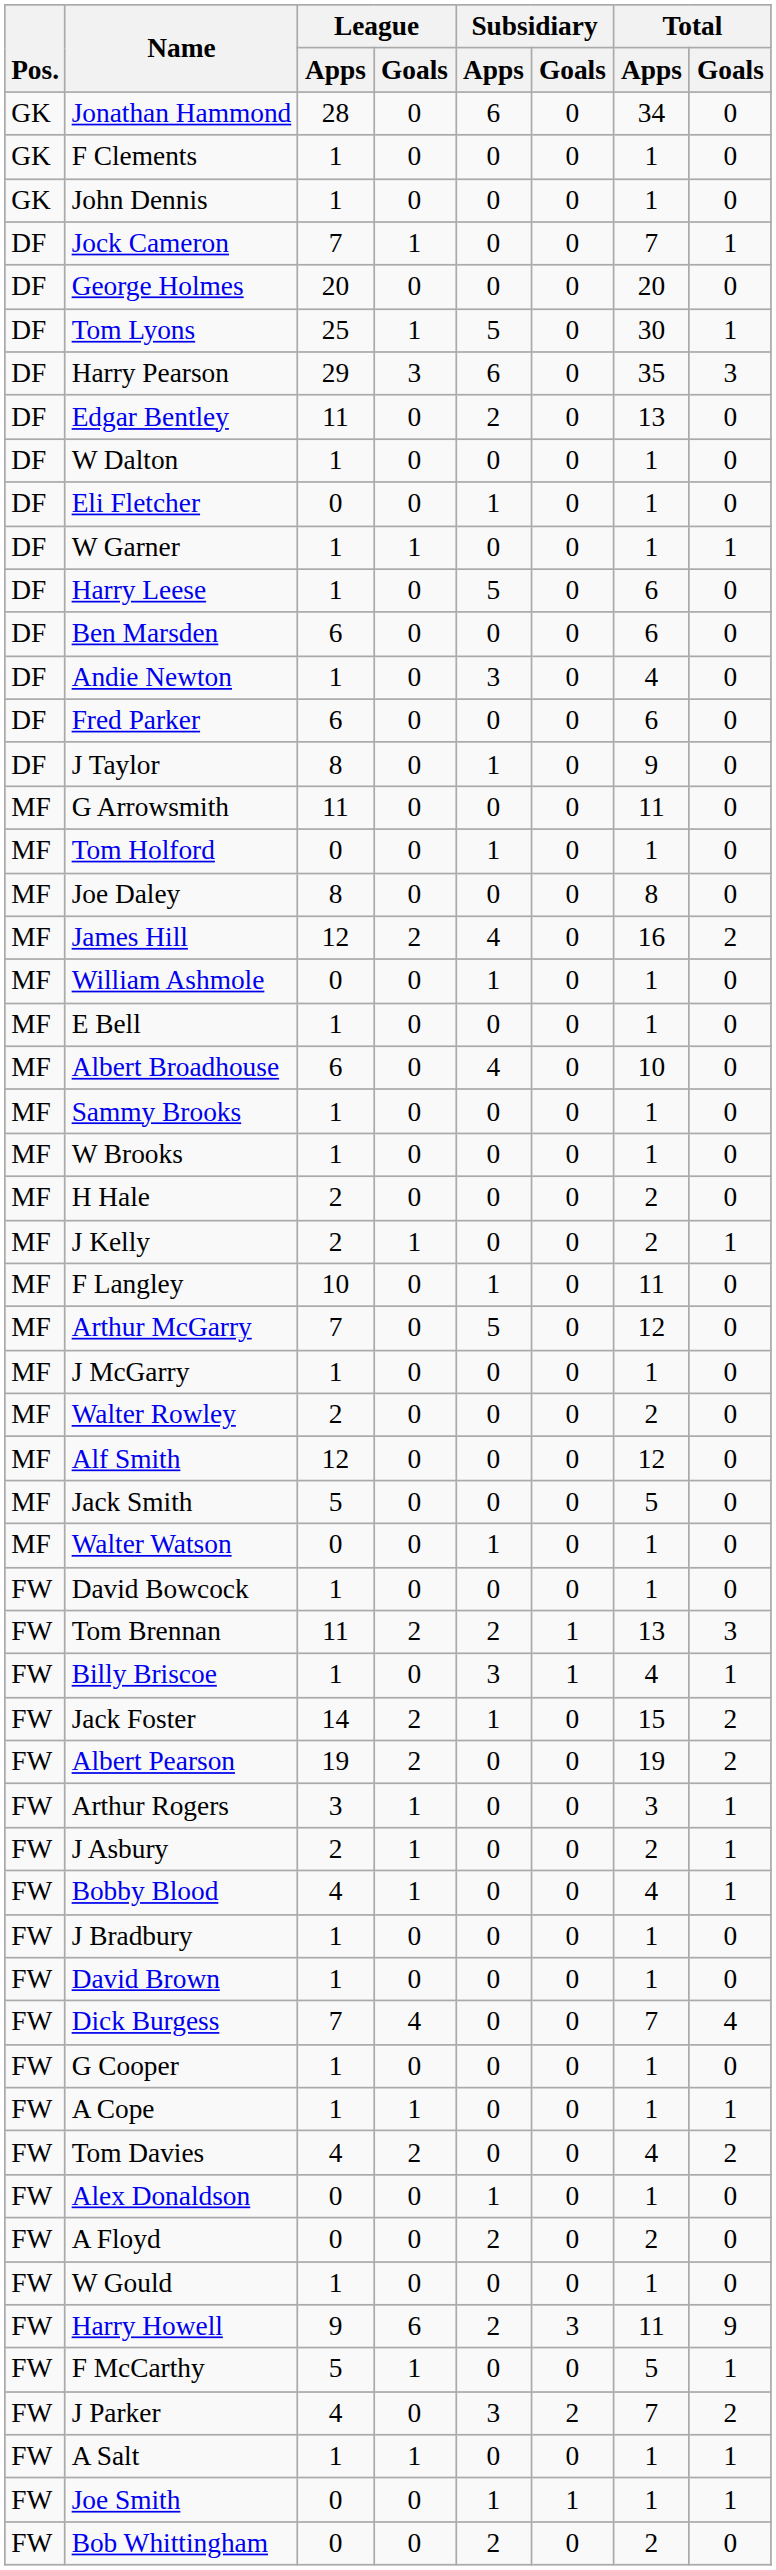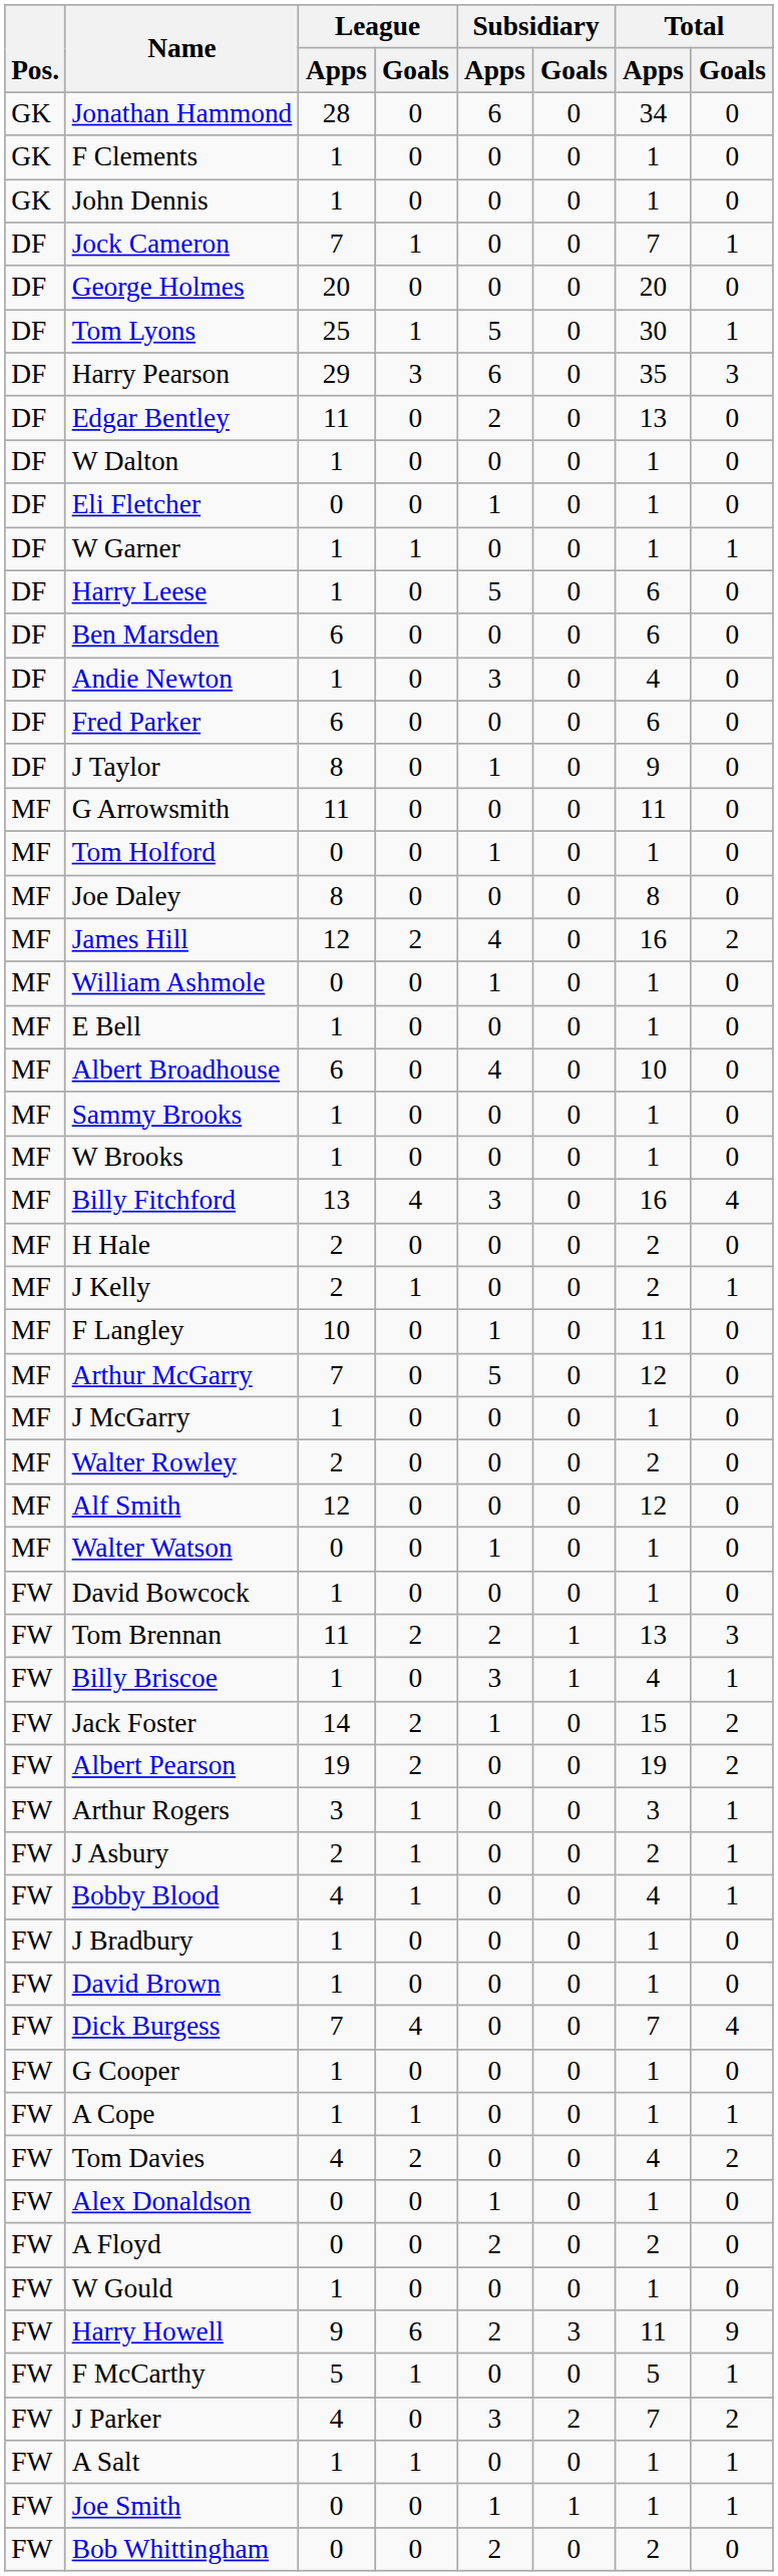+ row: MF | Billy Fitchford | 13 | 4 | 3 | 0 | 16 | 4
- row: MF | Jack Smith | 5 | 0 | 0 | 0 | 5 | 0
